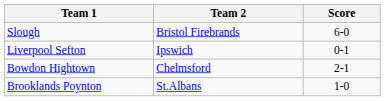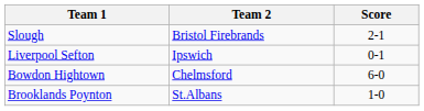Slough | Score: 6-0 -> 2-1
Bowdon Hightown | Score: 2-1 -> 6-0
